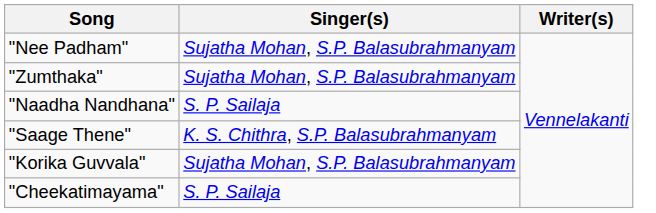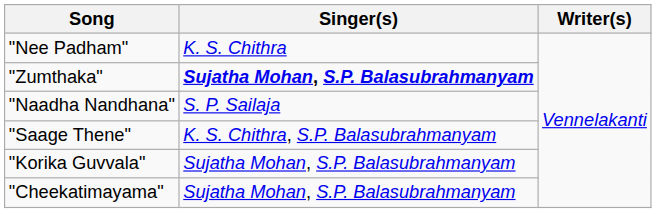"Nee Padham" | Singer(s): Sujatha Mohan, S.P. Balasubrahmanyam -> K. S. Chithra
"Zumthaka" | Singer(s): normal -> bold
"Cheekatimayama" | Singer(s): S. P. Sailaja -> Sujatha Mohan, S.P. Balasubrahmanyam
